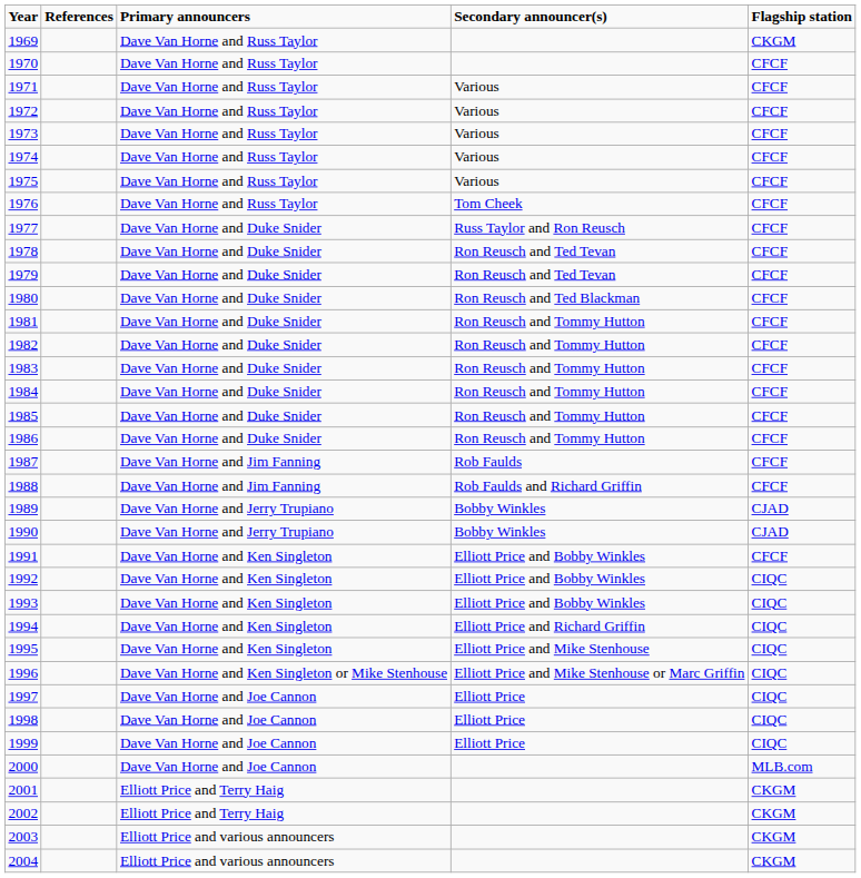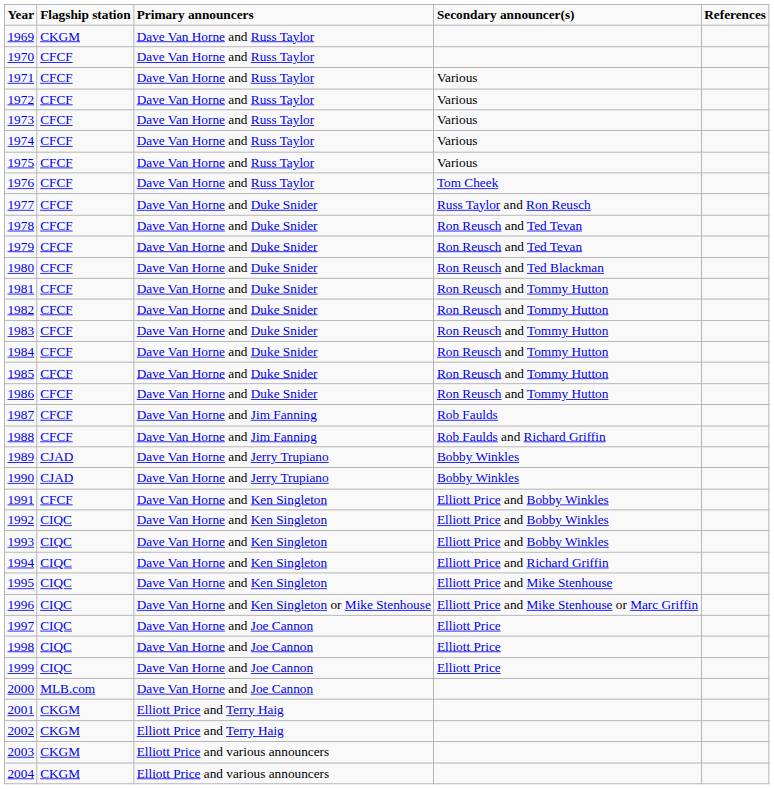columns swapped: Flagship station <-> References
